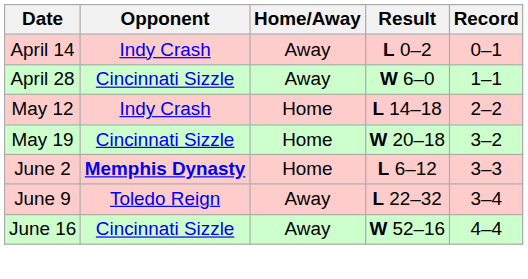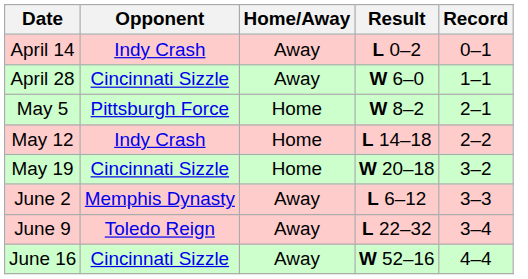+ row: May 5 | Pittsburgh Force | Home | W 8–2 | 2–1
June 2 | Opponent: bold -> normal
June 2 | Home/Away: Home -> Away
